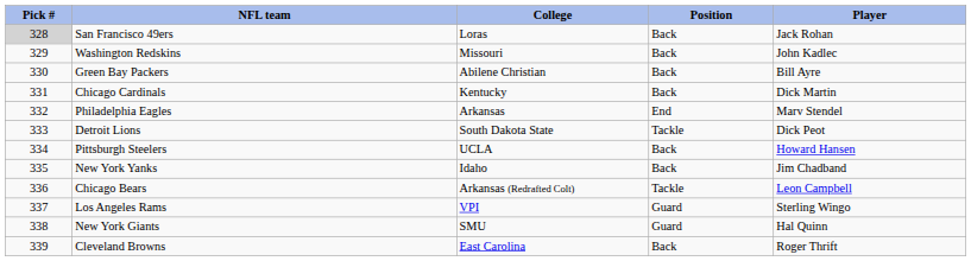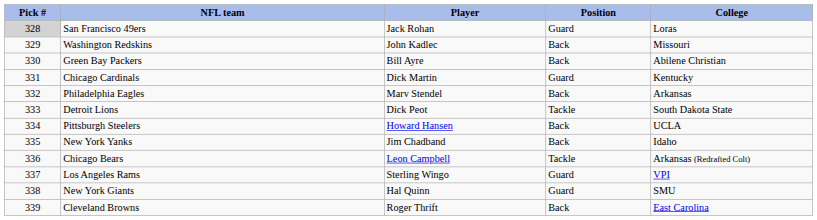columns swapped: Player <-> College
San Francisco 49ers | Position: Back -> Guard
Chicago Cardinals | Position: Back -> Guard
Philadelphia Eagles | Position: End -> Back
